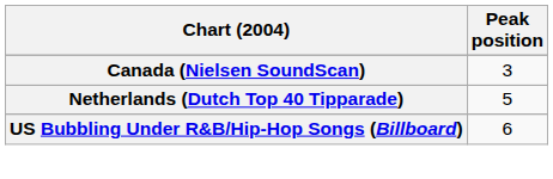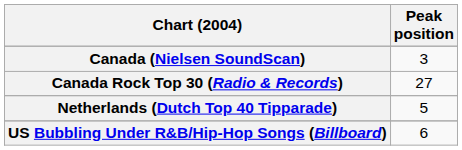+ row: Canada Rock Top 30 (Radio & Records) | 27
